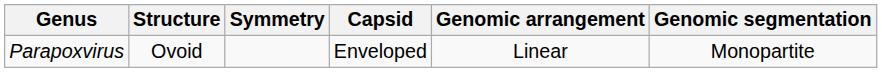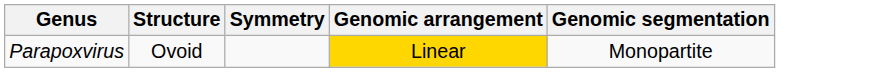- column: Capsid | Enveloped
Parapoxvirus | Genomic arrangement: no background -> gold background
